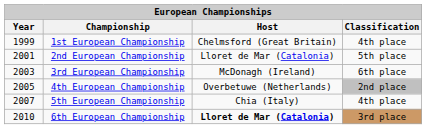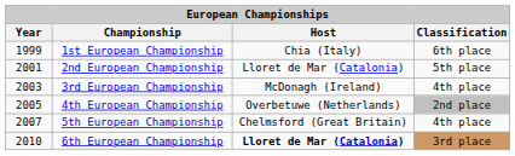1st European Championship | Host: Chelmsford (Great Britain) -> Chia (Italy)
1st European Championship | Classification: 4th place -> 6th place
3rd European Championship | Classification: 6th place -> 4th place
5th European Championship | Host: Chia (Italy) -> Chelmsford (Great Britain)
